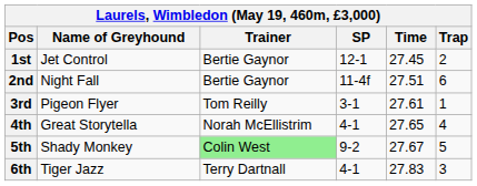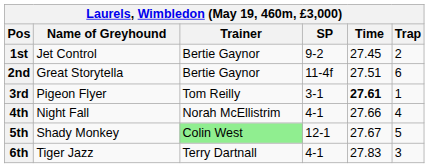1st | SP: 12-1 -> 9-2
2nd | Name of Greyhound: Night Fall -> Great Storytella
3rd | Time: normal -> bold
4th | Name of Greyhound: Great Storytella -> Night Fall
4th | Time: 27.65 -> 27.66
5th | SP: 9-2 -> 12-1
